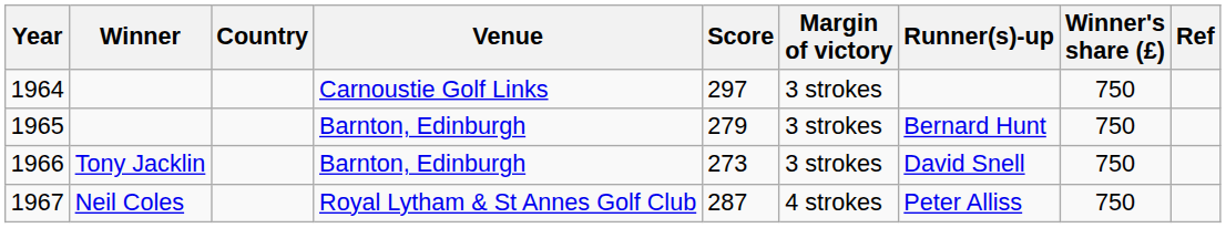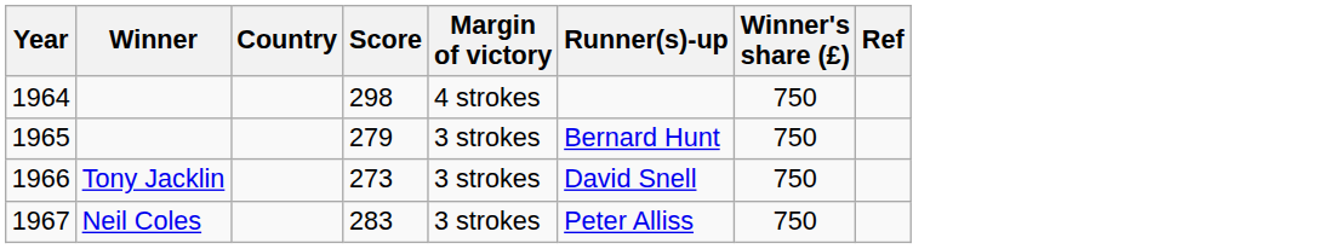- column: Venue | Carnoustie Golf Links | Barnton, Edinburgh | Barnton, Edinburgh | Royal Lytham & St Annes Golf Club
1964 | Score: 297 -> 298
1964 | Margin of victory: 3 strokes -> 4 strokes
1967 | Score: 287 -> 283
1967 | Margin of victory: 4 strokes -> 3 strokes
